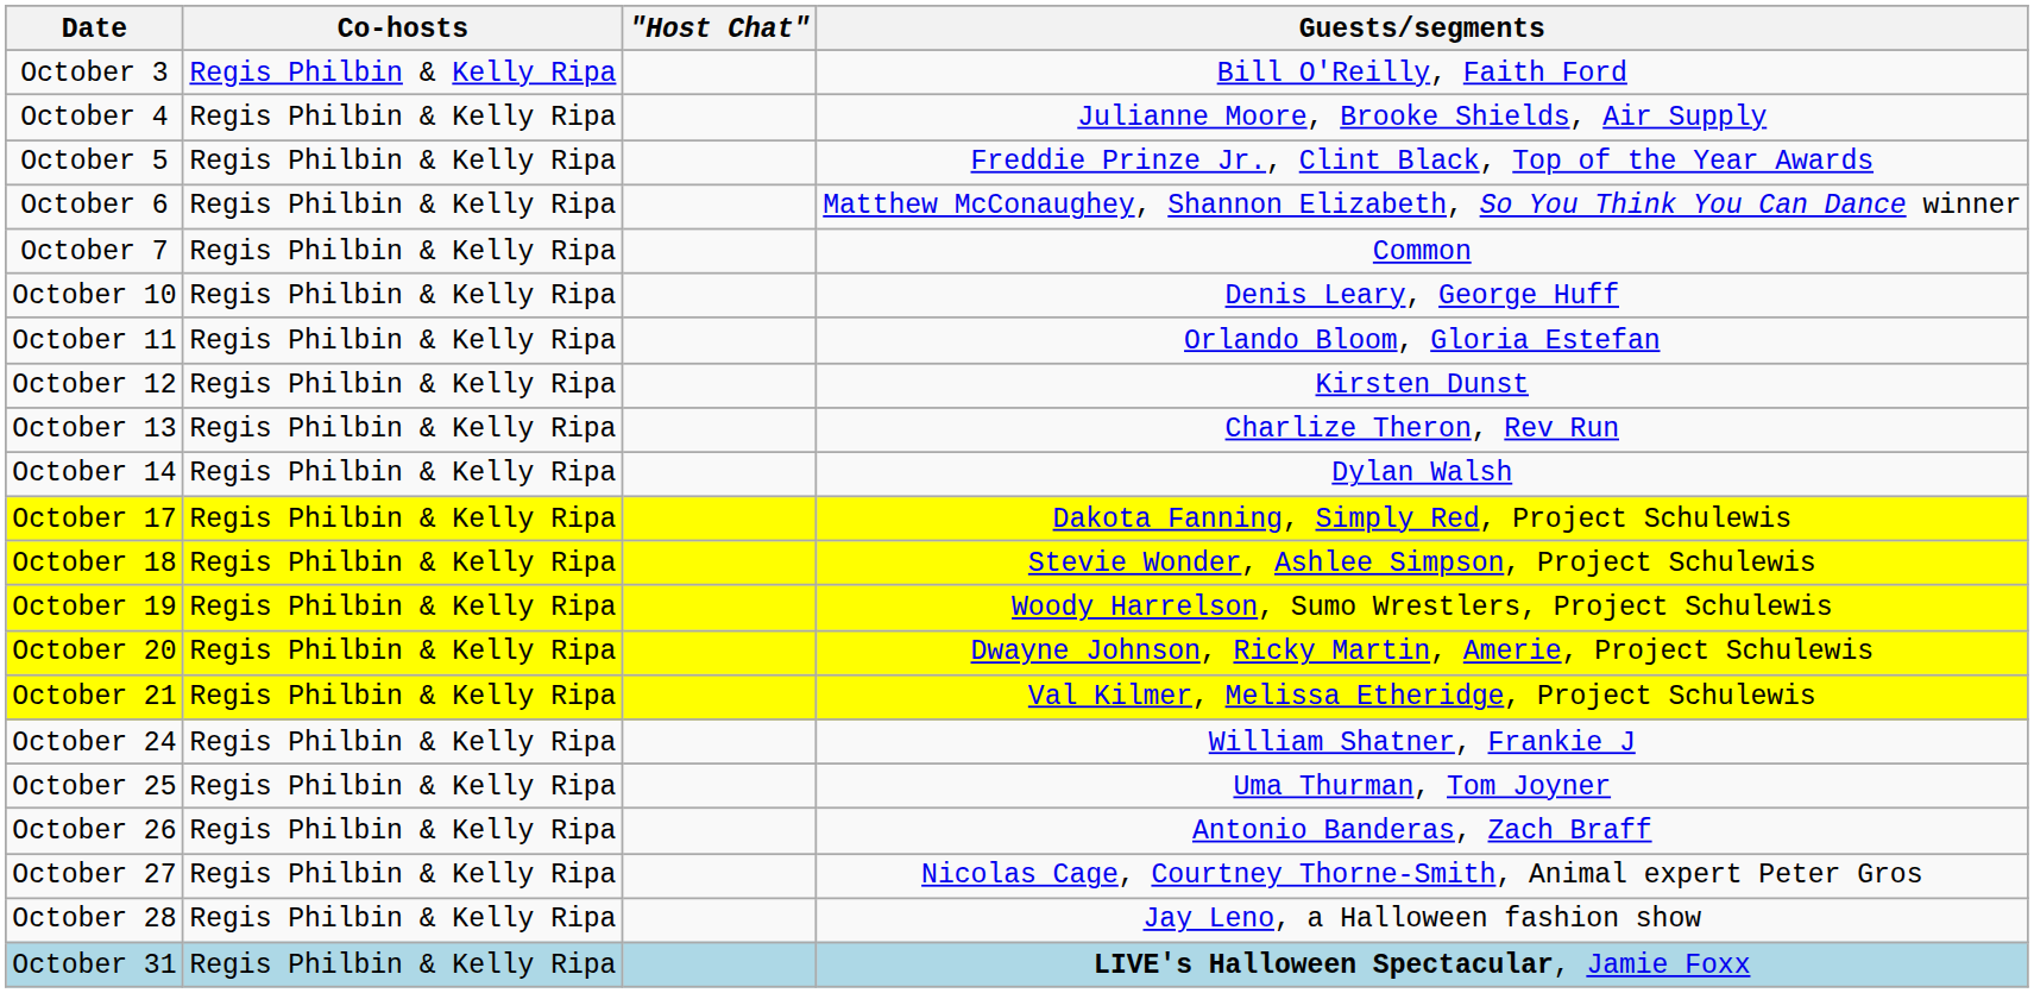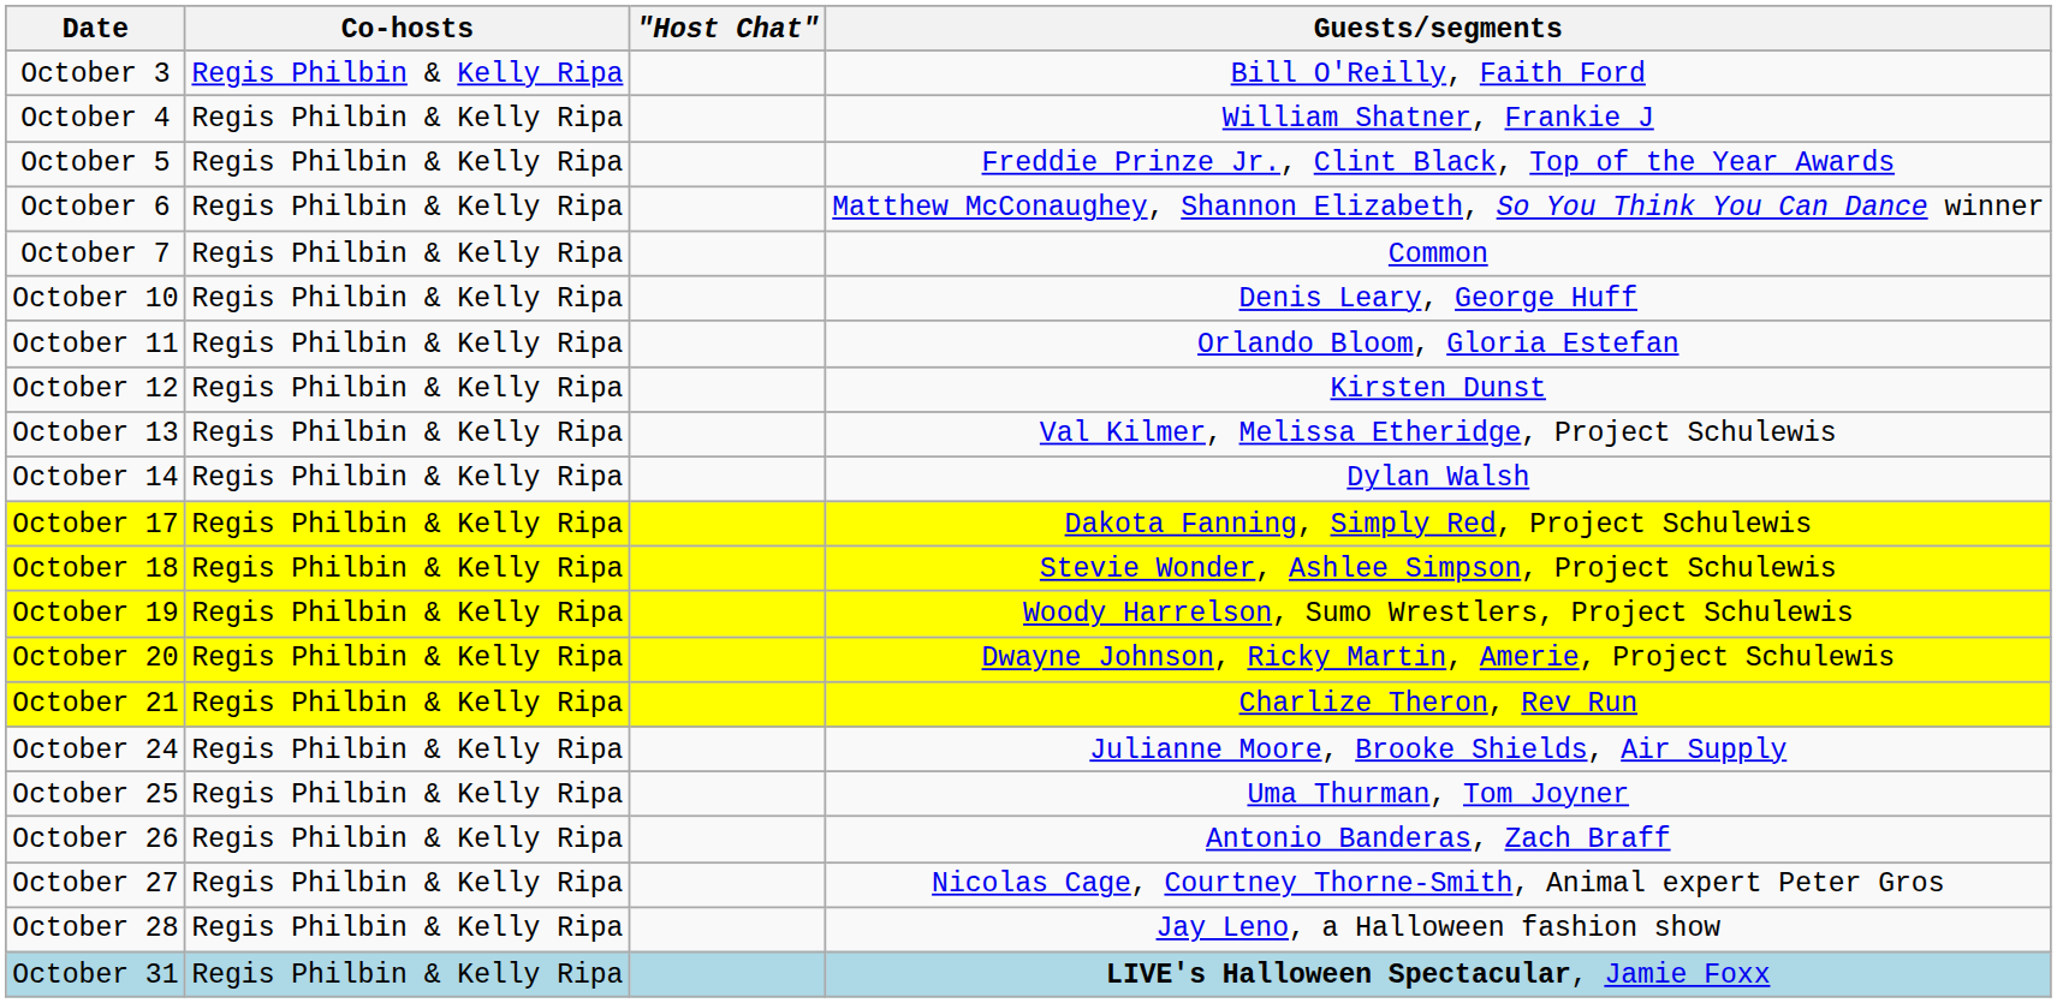October 4 | Guests/segments: Julianne Moore, Brooke Shields, Air Supply -> William Shatner, Frankie J
October 13 | Guests/segments: Charlize Theron, Rev Run -> Val Kilmer, Melissa Etheridge, Project Schulewis
October 21 | Guests/segments: Val Kilmer, Melissa Etheridge, Project Schulewis -> Charlize Theron, Rev Run
October 24 | Guests/segments: William Shatner, Frankie J -> Julianne Moore, Brooke Shields, Air Supply
